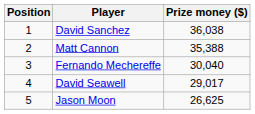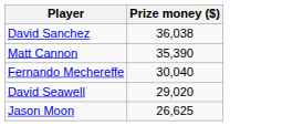- column: Position | 1 | 2 | 3 | 4 | 5
Matt Cannon | Prize money ($): 35,388 -> 35,390
David Seawell | Prize money ($): 29,017 -> 29,020
